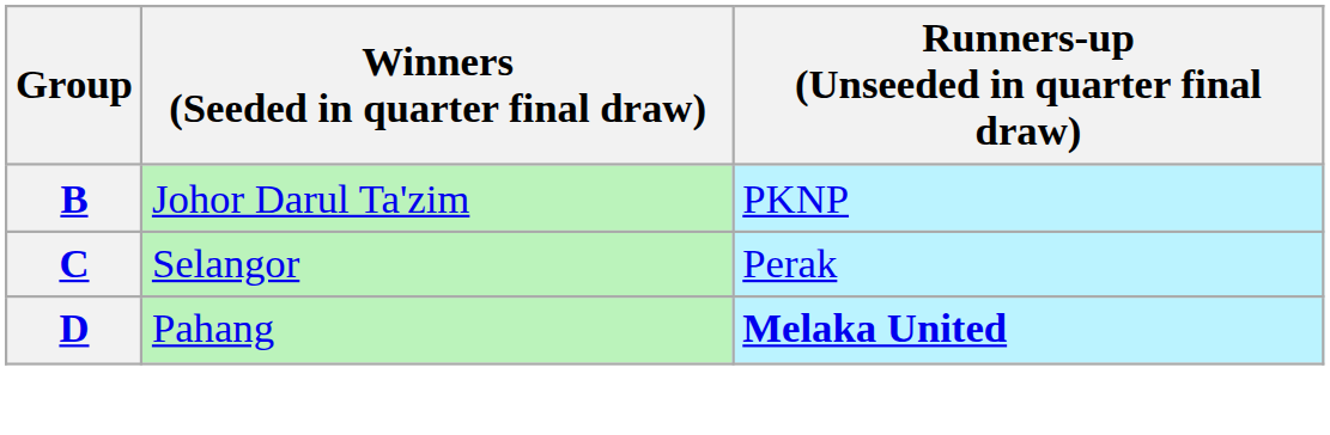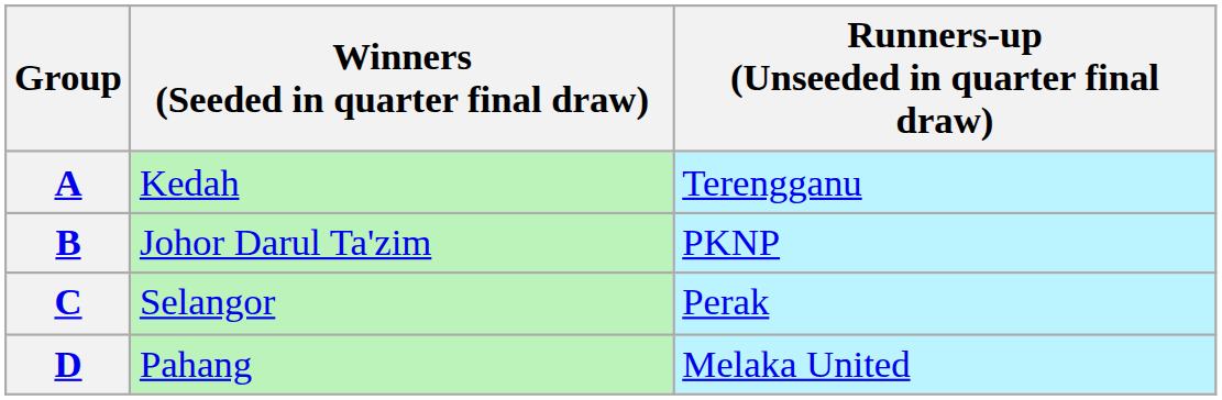+ row: A | Kedah | Terengganu
D | Runners-up (Unseeded in quarter final draw): bold -> normal
